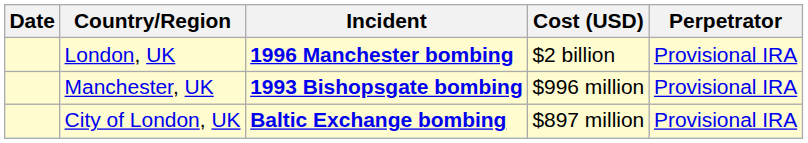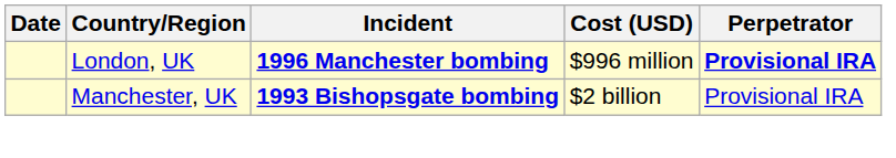London, UK | Cost (USD): $2 billion -> $996 million
London, UK | Perpetrator: normal -> bold
Manchester, UK | Cost (USD): $996 million -> $2 billion
- row: City of London, UK | Baltic Exchange bombing | $897 million | Provisional IRA
